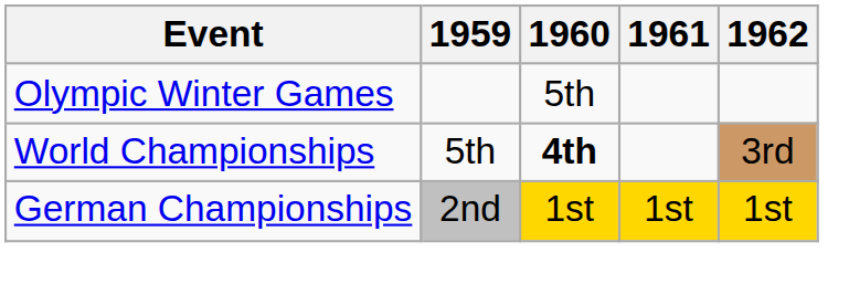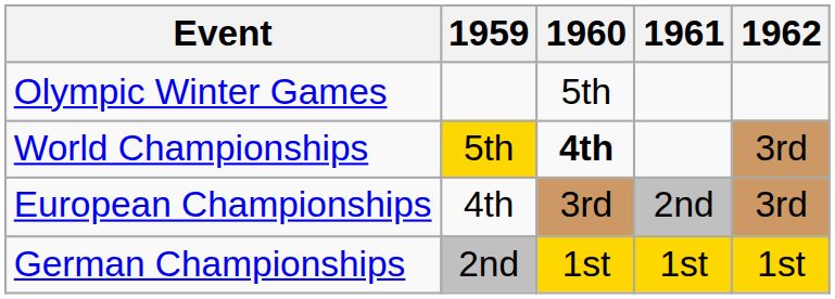World Championships | 1959: no background -> gold background
+ row: European Championships | 4th | 3rd | 2nd | 3rd
